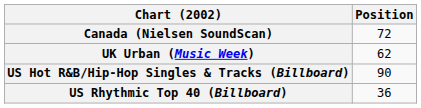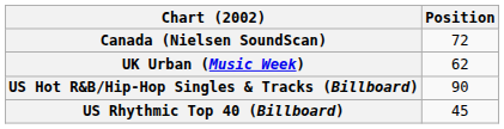US Rhythmic Top 40 (Billboard) | Position: 36 -> 45
